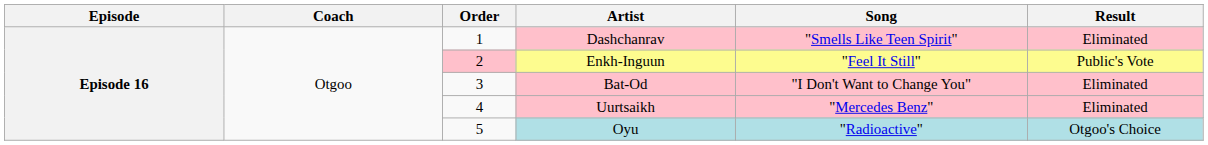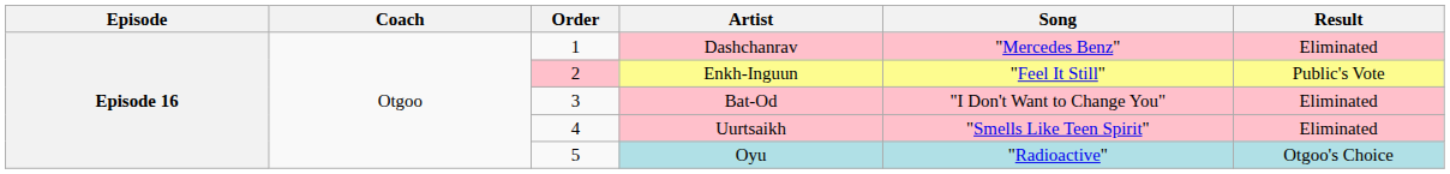Dashchanrav | Song: "Smells Like Teen Spirit" -> "Mercedes Benz"
Uurtsaikh | Song: "Mercedes Benz" -> "Smells Like Teen Spirit"
